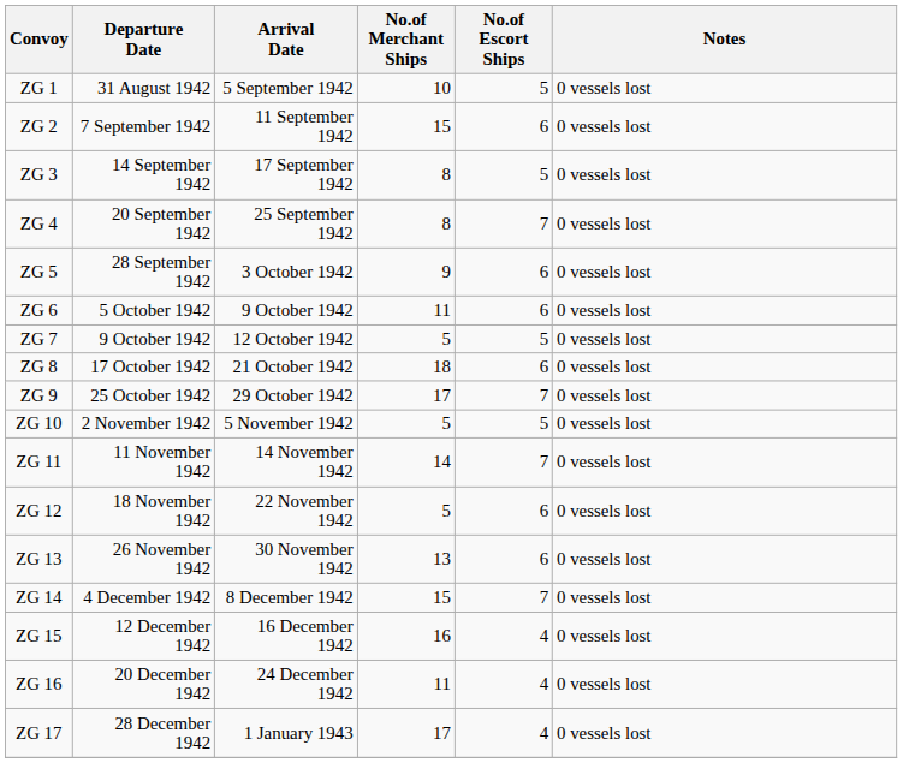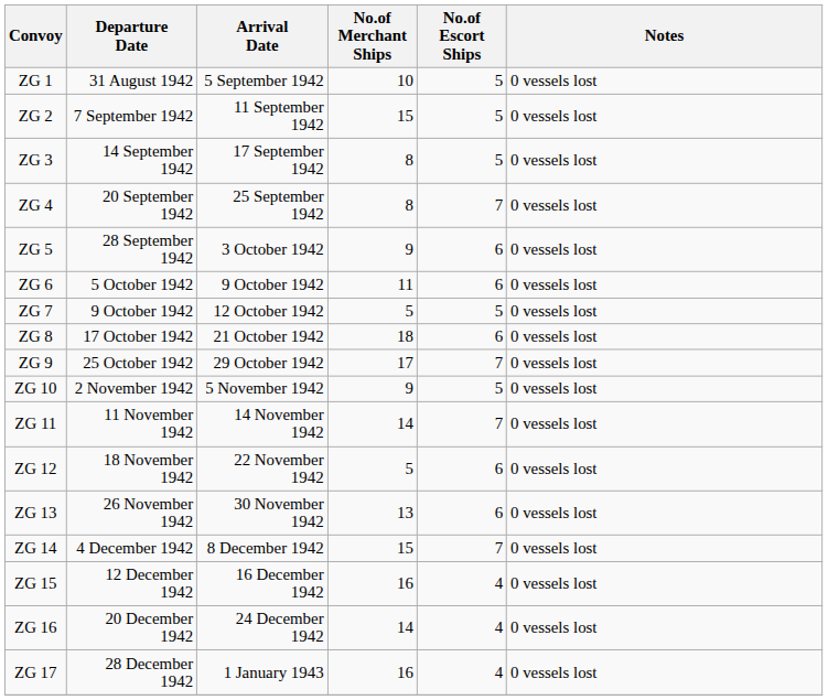ZG 2 | No.of Escort Ships: 6 -> 5
ZG 10 | No.of Merchant Ships: 5 -> 9
ZG 16 | No.of Merchant Ships: 11 -> 14
ZG 17 | No.of Merchant Ships: 17 -> 16
